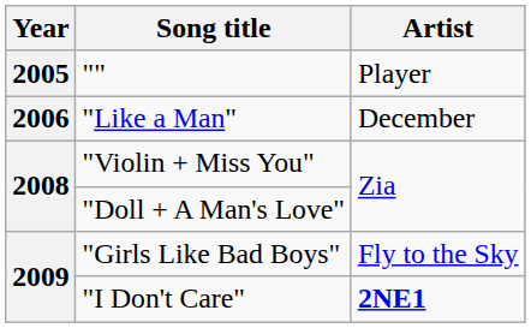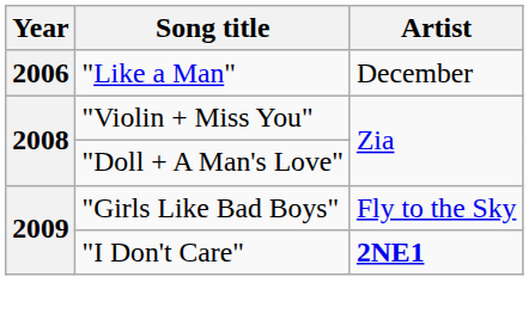- row: 2005 | "" | Player
